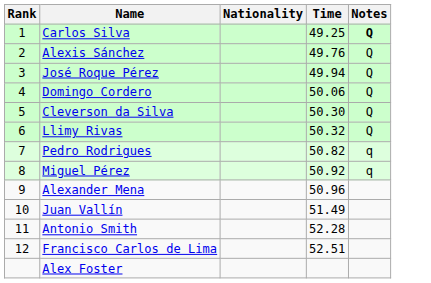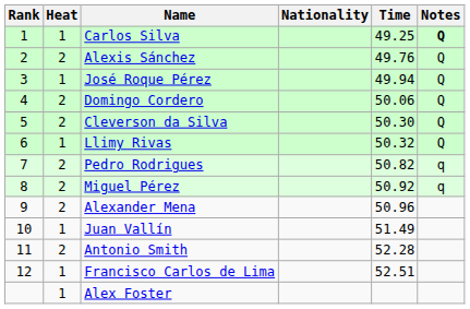+ column: Heat | 1 | 2 | 1 | 2 | 2 | 1 | 2 | 2 | 2 | 1 | 2 | 1 | 1
